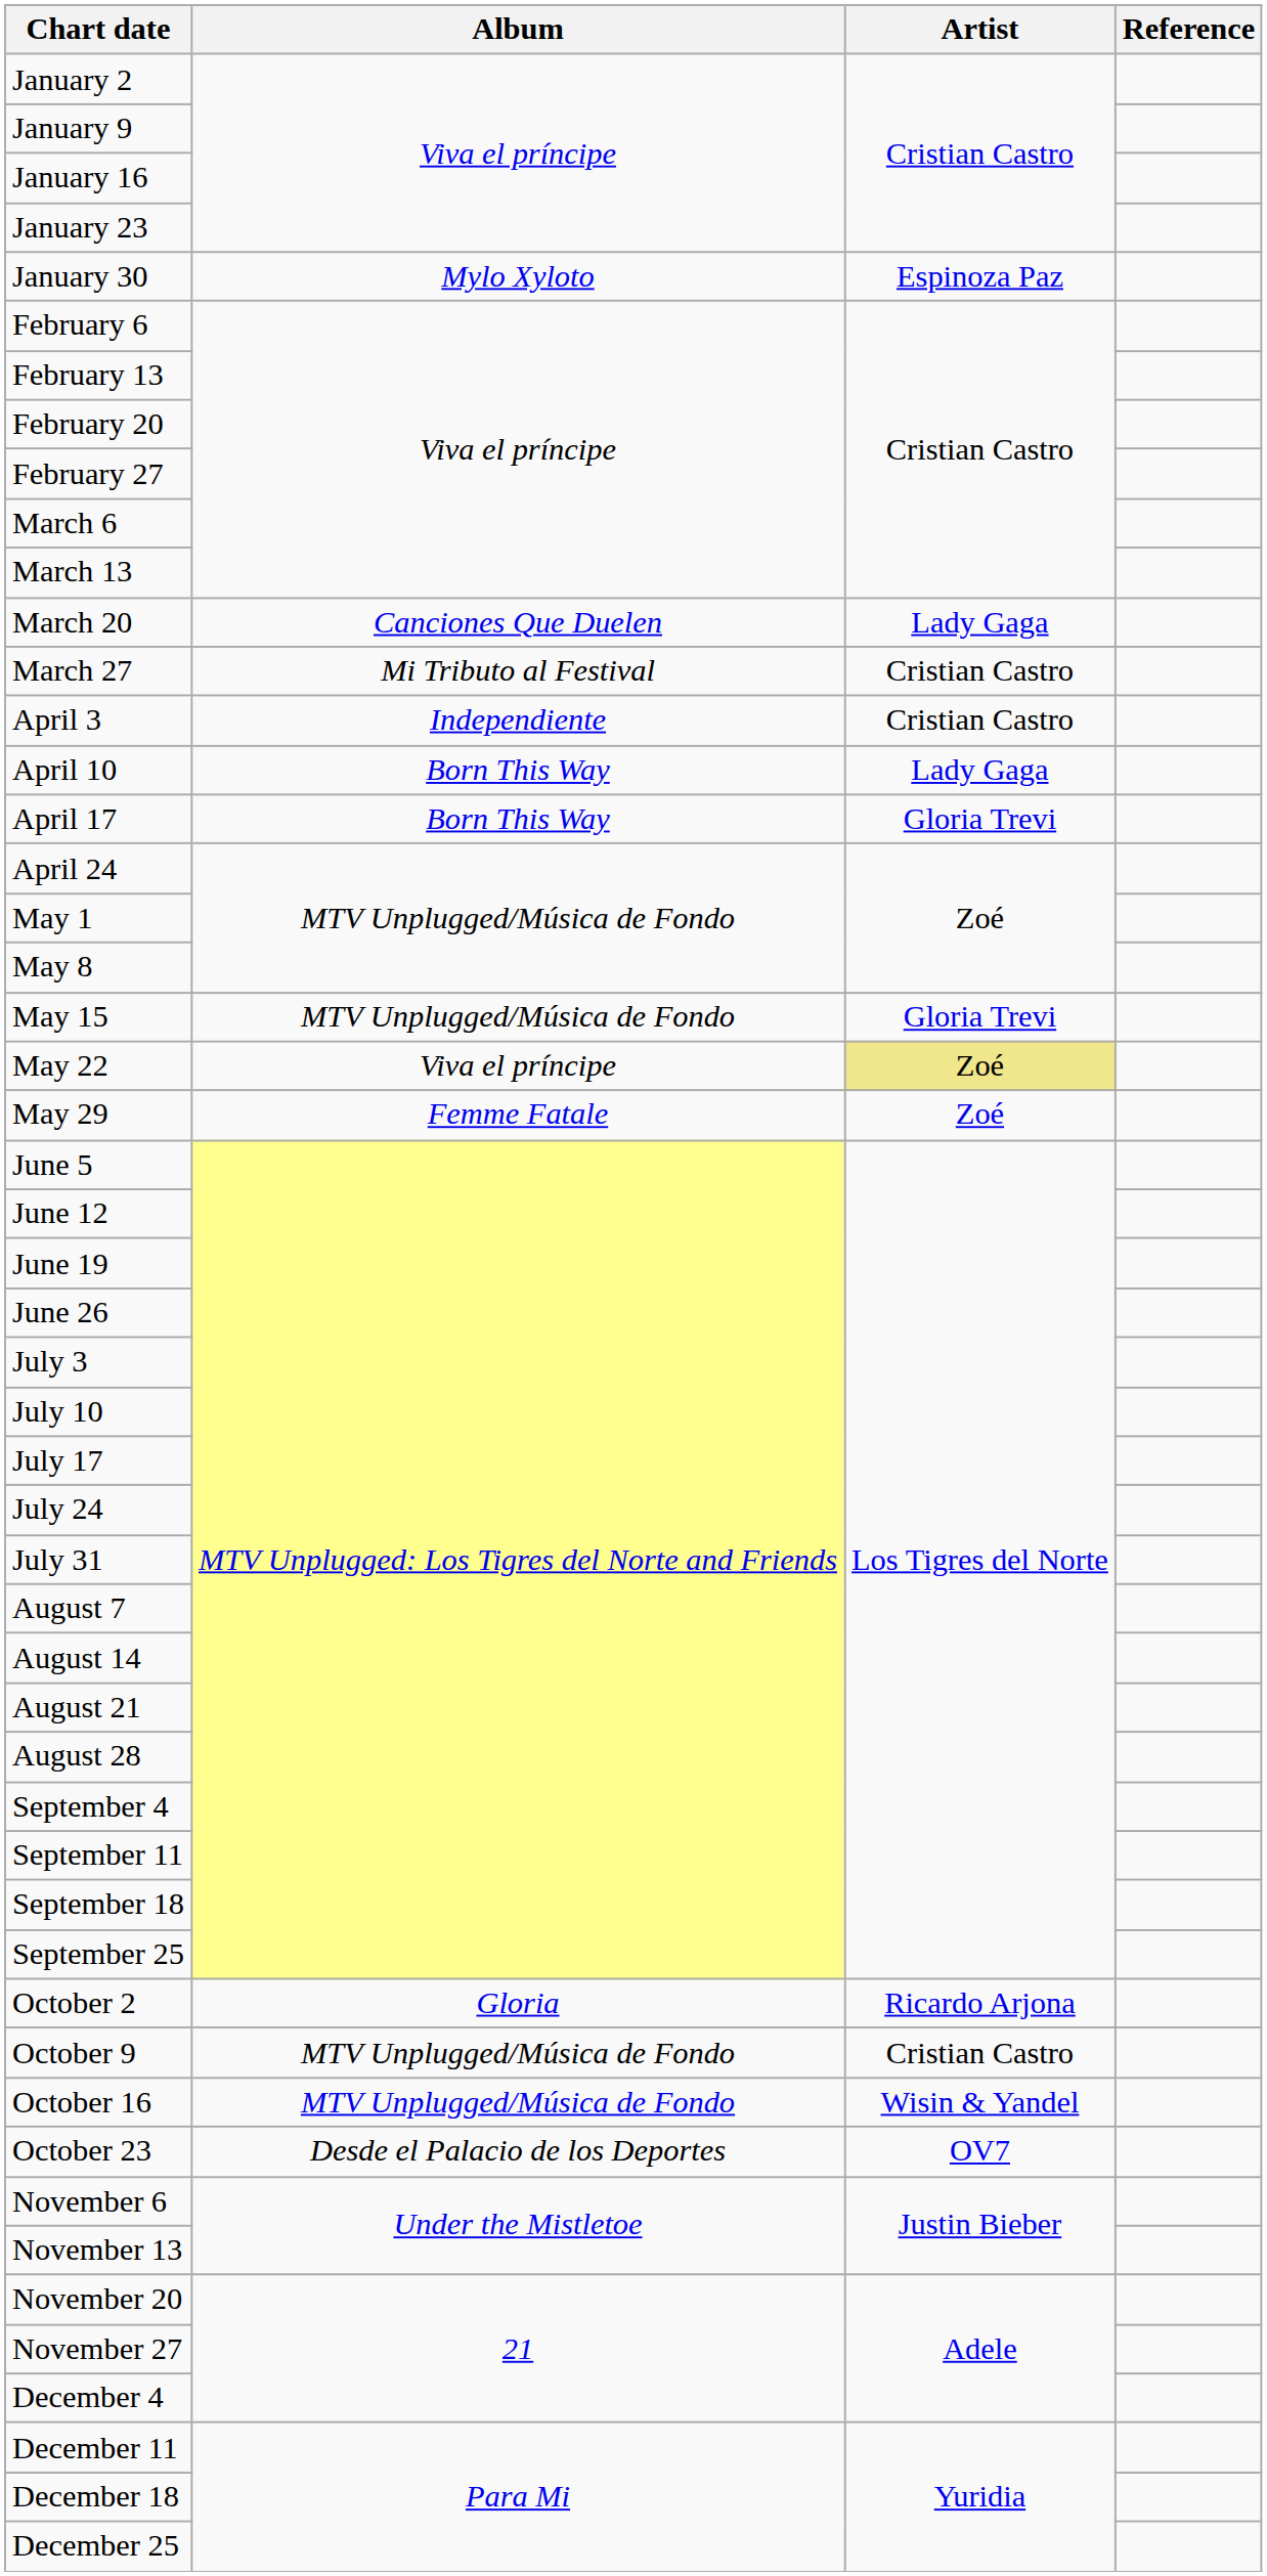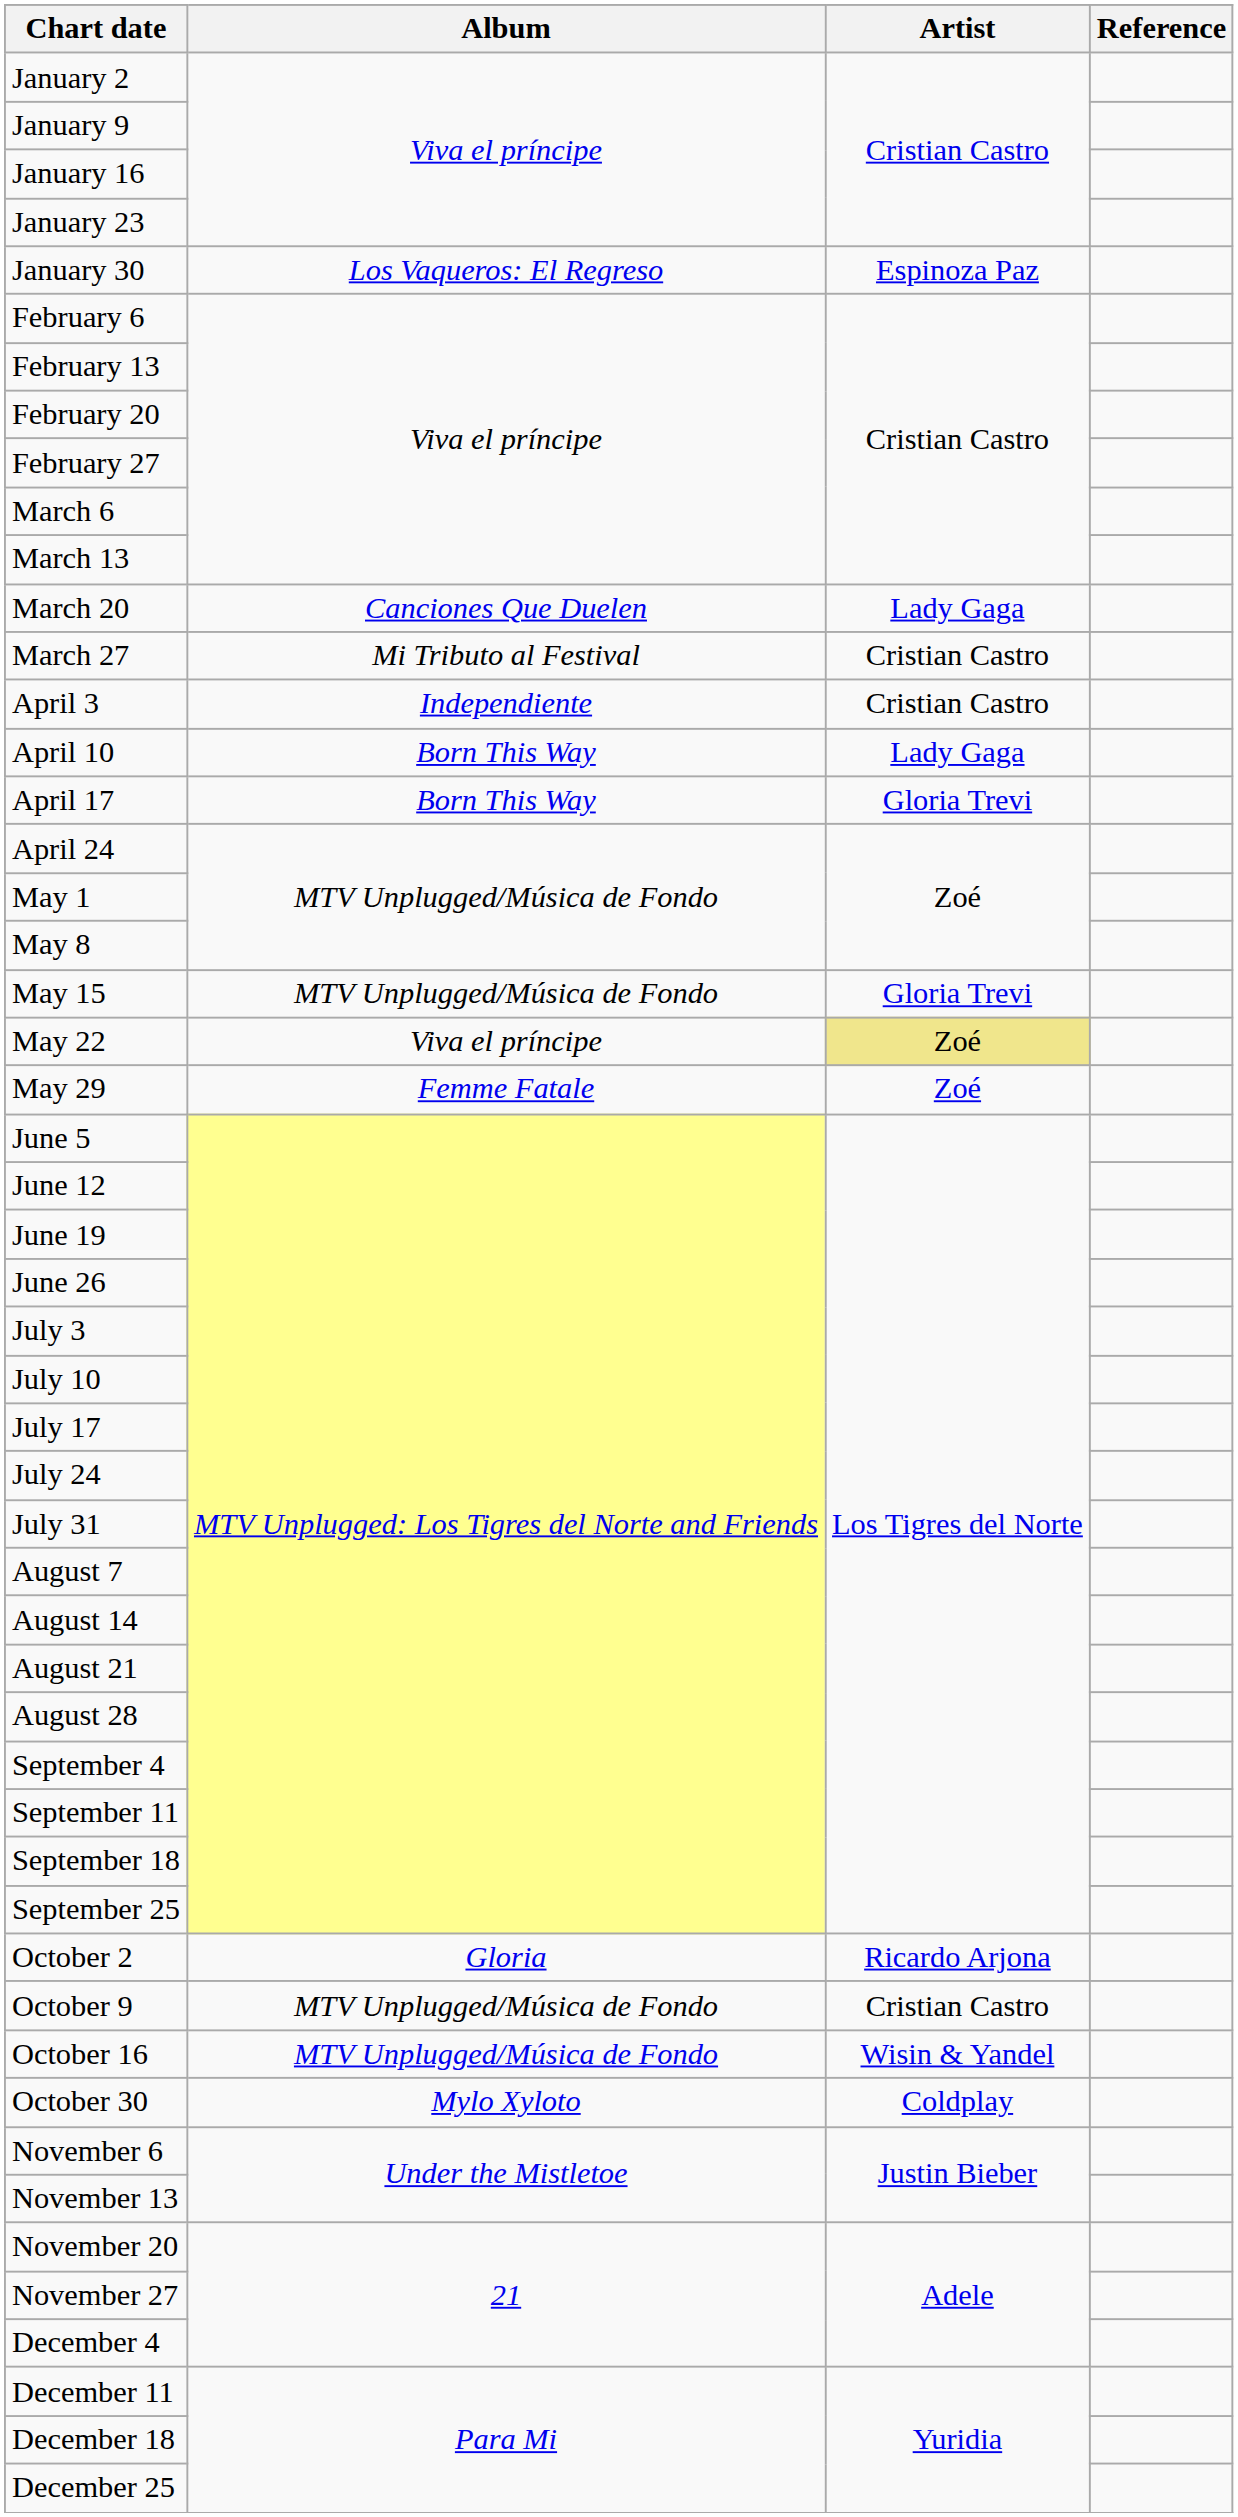January 30 | Album: Mylo Xyloto -> Los Vaqueros: El Regreso
- row: October 23 | Desde el Palacio de los Deportes | OV7
+ row: October 30 | Mylo Xyloto | Coldplay
